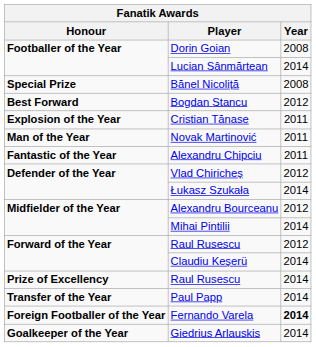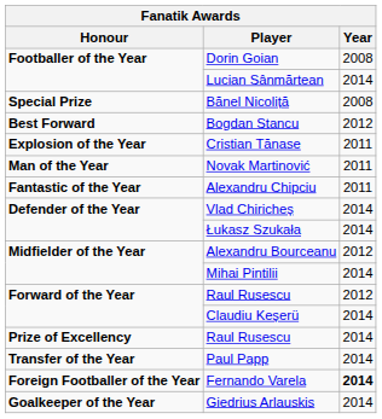Vlad Chiricheș | Year: 2012 -> 2014
